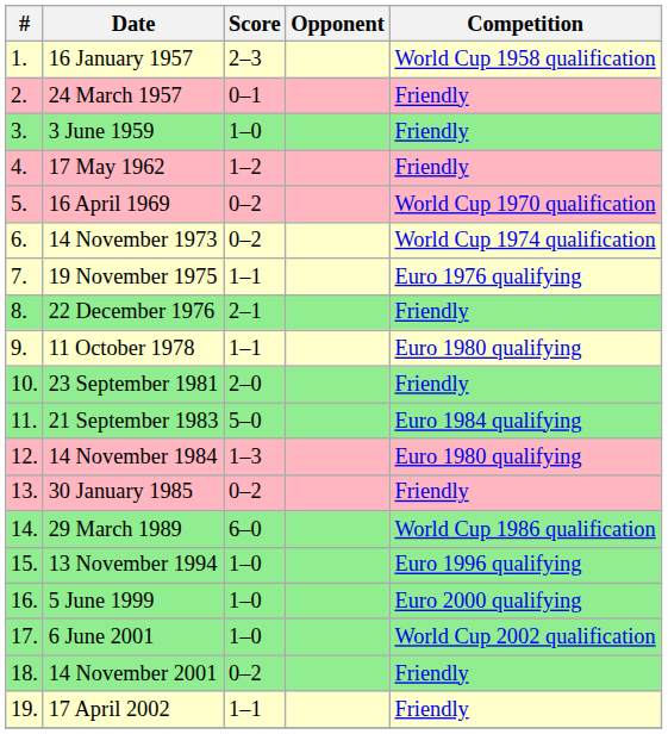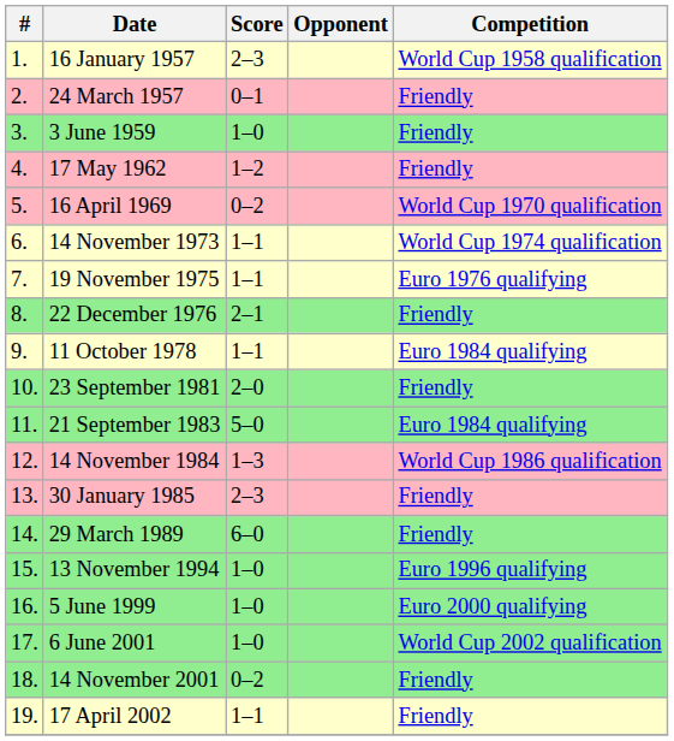14 November 1973 | Score: 0–2 -> 1–1
11 October 1978 | Competition: Euro 1980 qualifying -> Euro 1984 qualifying
14 November 1984 | Competition: Euro 1980 qualifying -> World Cup 1986 qualification
30 January 1985 | Score: 0–2 -> 2–3
29 March 1989 | Competition: World Cup 1986 qualification -> Friendly
